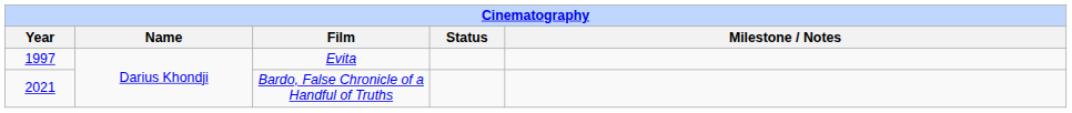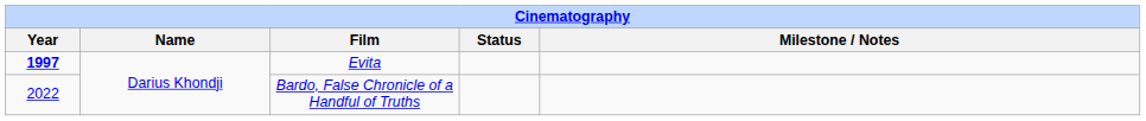Evita | Year: normal -> bold
Bardo, False Chronicle of a Handful of Truths | Year: 2021 -> 2022
